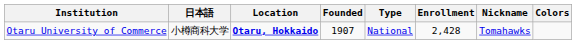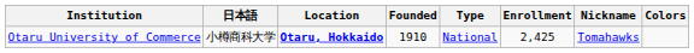Otaru University of Commerce | Founded: 1907 -> 1910
Otaru University of Commerce | Enrollment: 2,428 -> 2,425
